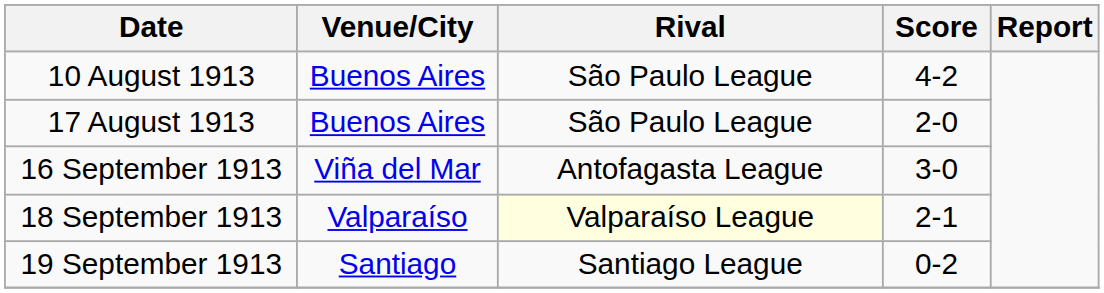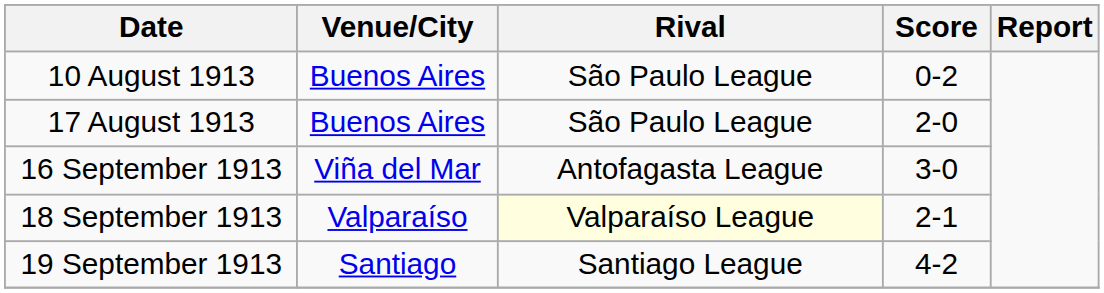10 August 1913 | Score: 4-2 -> 0-2
19 September 1913 | Score: 0-2 -> 4-2
